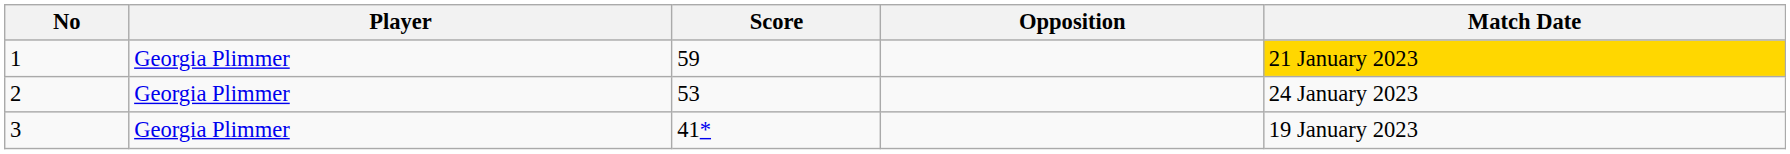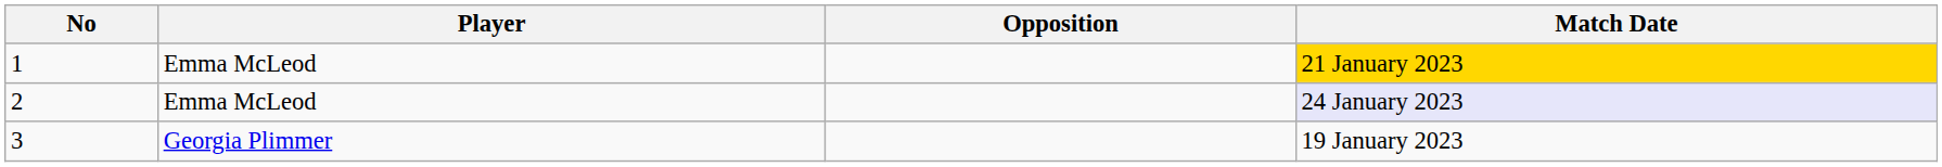- column: Score | 59 | 53 | 41*
1 | Player: Georgia Plimmer -> Emma McLeod
2 | Player: Georgia Plimmer -> Emma McLeod
2 | Match Date: no background -> lavender background
